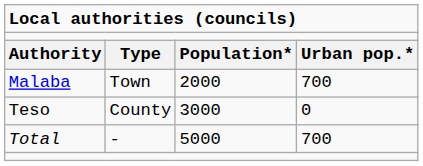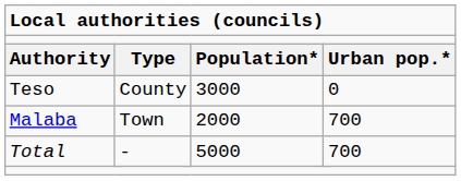rows swapped: Malaba <-> Teso
